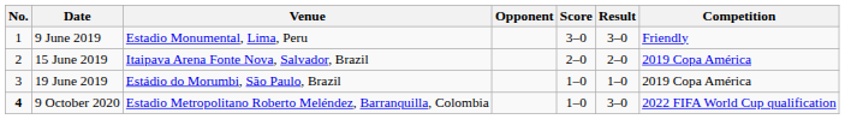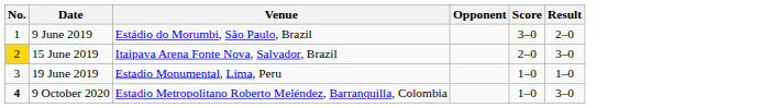- column: Competition | Friendly | 2019 Copa América | 2019 Copa América | 2022 FIFA World Cup qualification
9 June 2019 | Venue: Estadio Monumental, Lima, Peru -> Estádio do Morumbi, São Paulo, Brazil
9 June 2019 | Result: 3–0 -> 2–0
15 June 2019 | No.: no background -> gold background
15 June 2019 | Result: 2–0 -> 3–0
19 June 2019 | Venue: Estádio do Morumbi, São Paulo, Brazil -> Estadio Monumental, Lima, Peru
